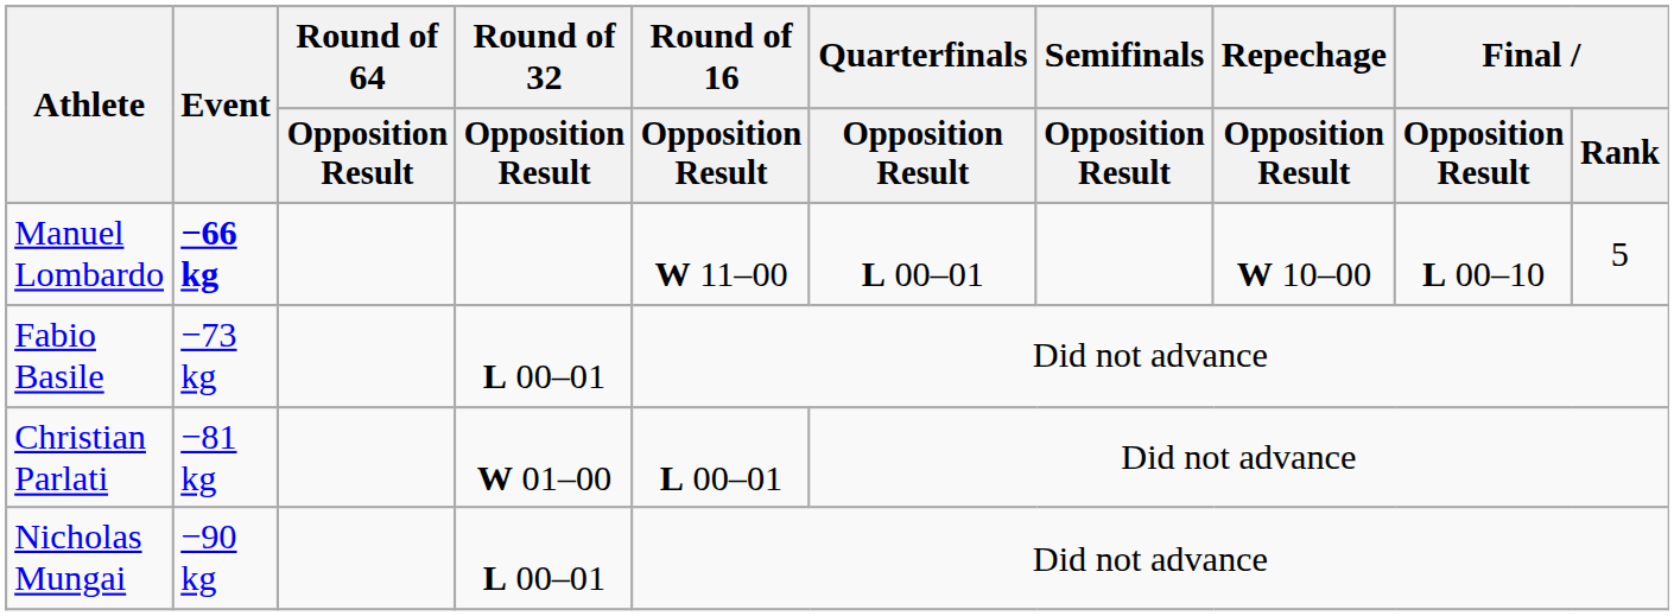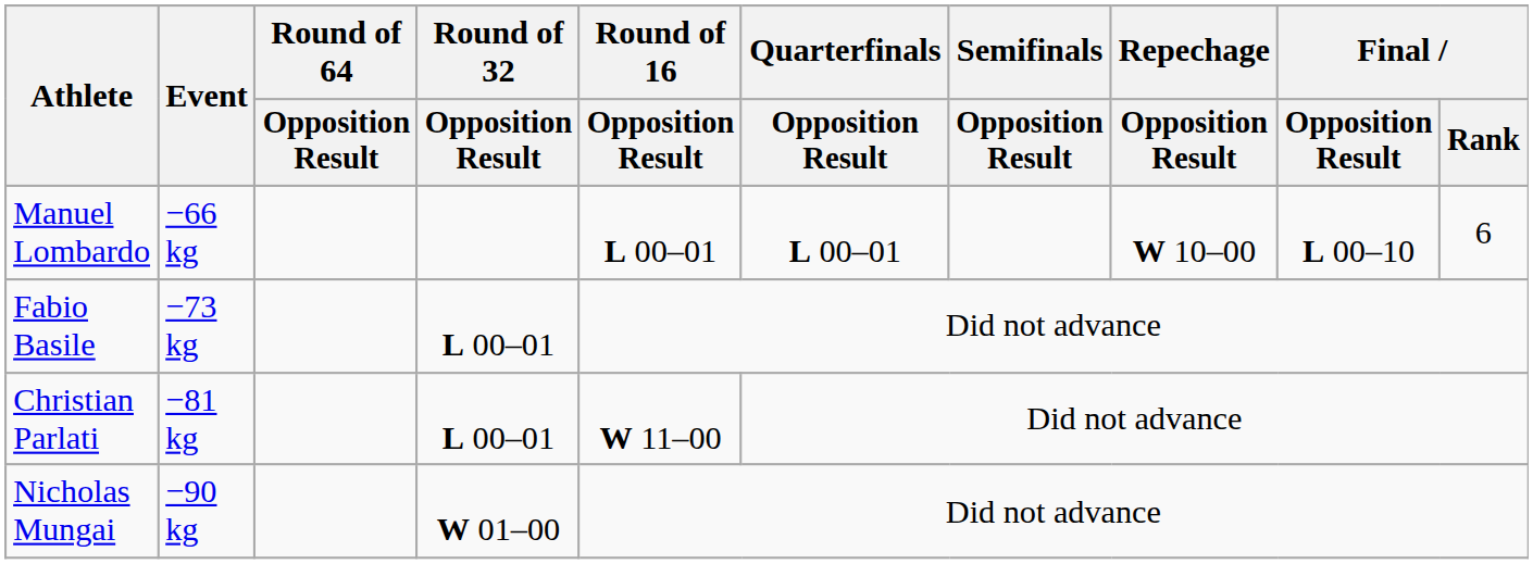Manuel Lombardo | Event: bold -> normal
Manuel Lombardo | Round of 16 / Opposition Result: W 11–00 -> L 00–01
Manuel Lombardo | Final / Rank: 5 -> 6
Christian Parlati | Round of 32 / Opposition Result: W 01–00 -> L 00–01
Christian Parlati | Round of 16 / Opposition Result: L 00–01 -> W 11–00
Nicholas Mungai | Round of 32 / Opposition Result: L 00–01 -> W 01–00
